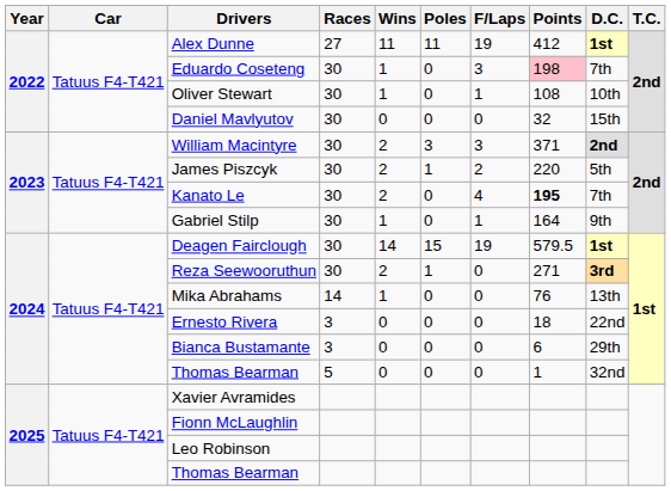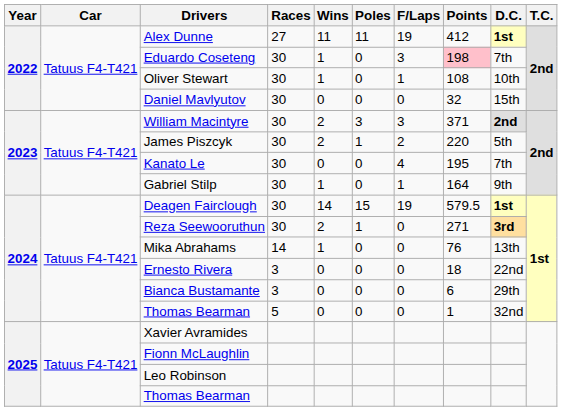Kanato Le | Wins: 2 -> 0
Kanato Le | Points: bold -> normal
